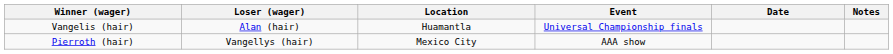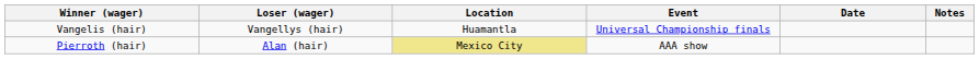Vangelis (hair) | Loser (wager): Alan (hair) -> Vangellys (hair)
Pierroth (hair) | Loser (wager): Vangellys (hair) -> Alan (hair)
Pierroth (hair) | Location: no background -> khaki background
